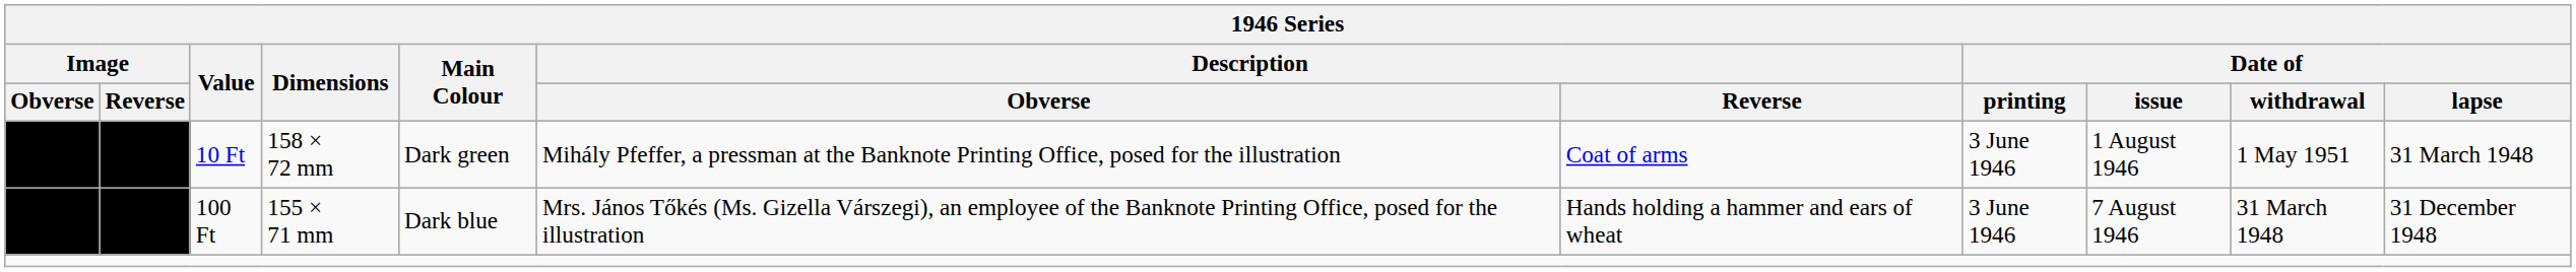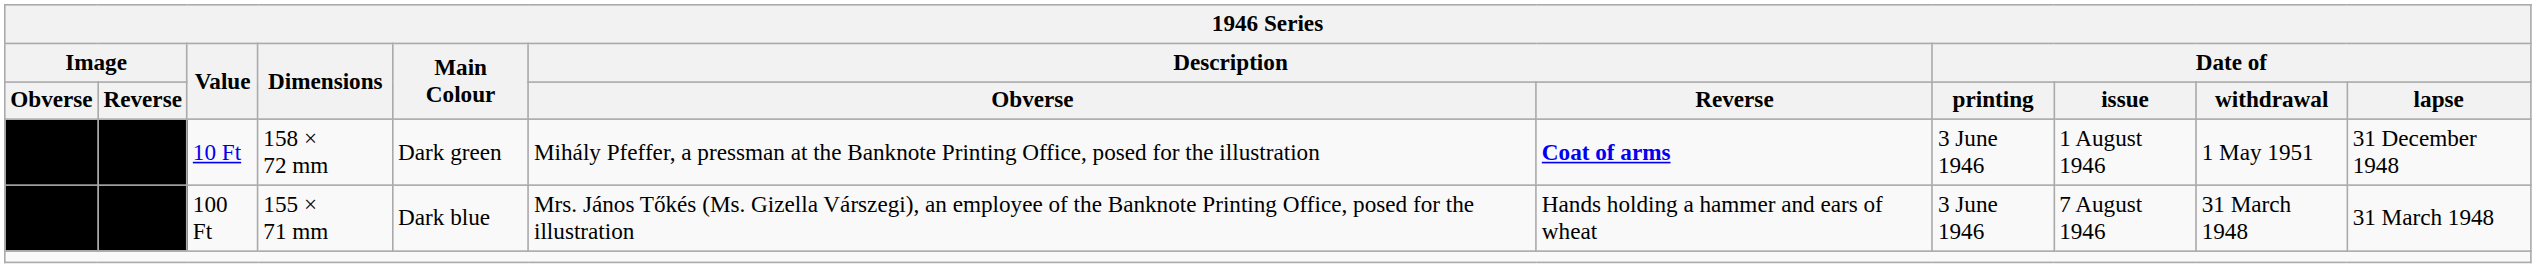10 Ft | Description / Reverse: normal -> bold
10 Ft | Date of / lapse: 31 March 1948 -> 31 December 1948
100 Ft | Date of / lapse: 31 December 1948 -> 31 March 1948
